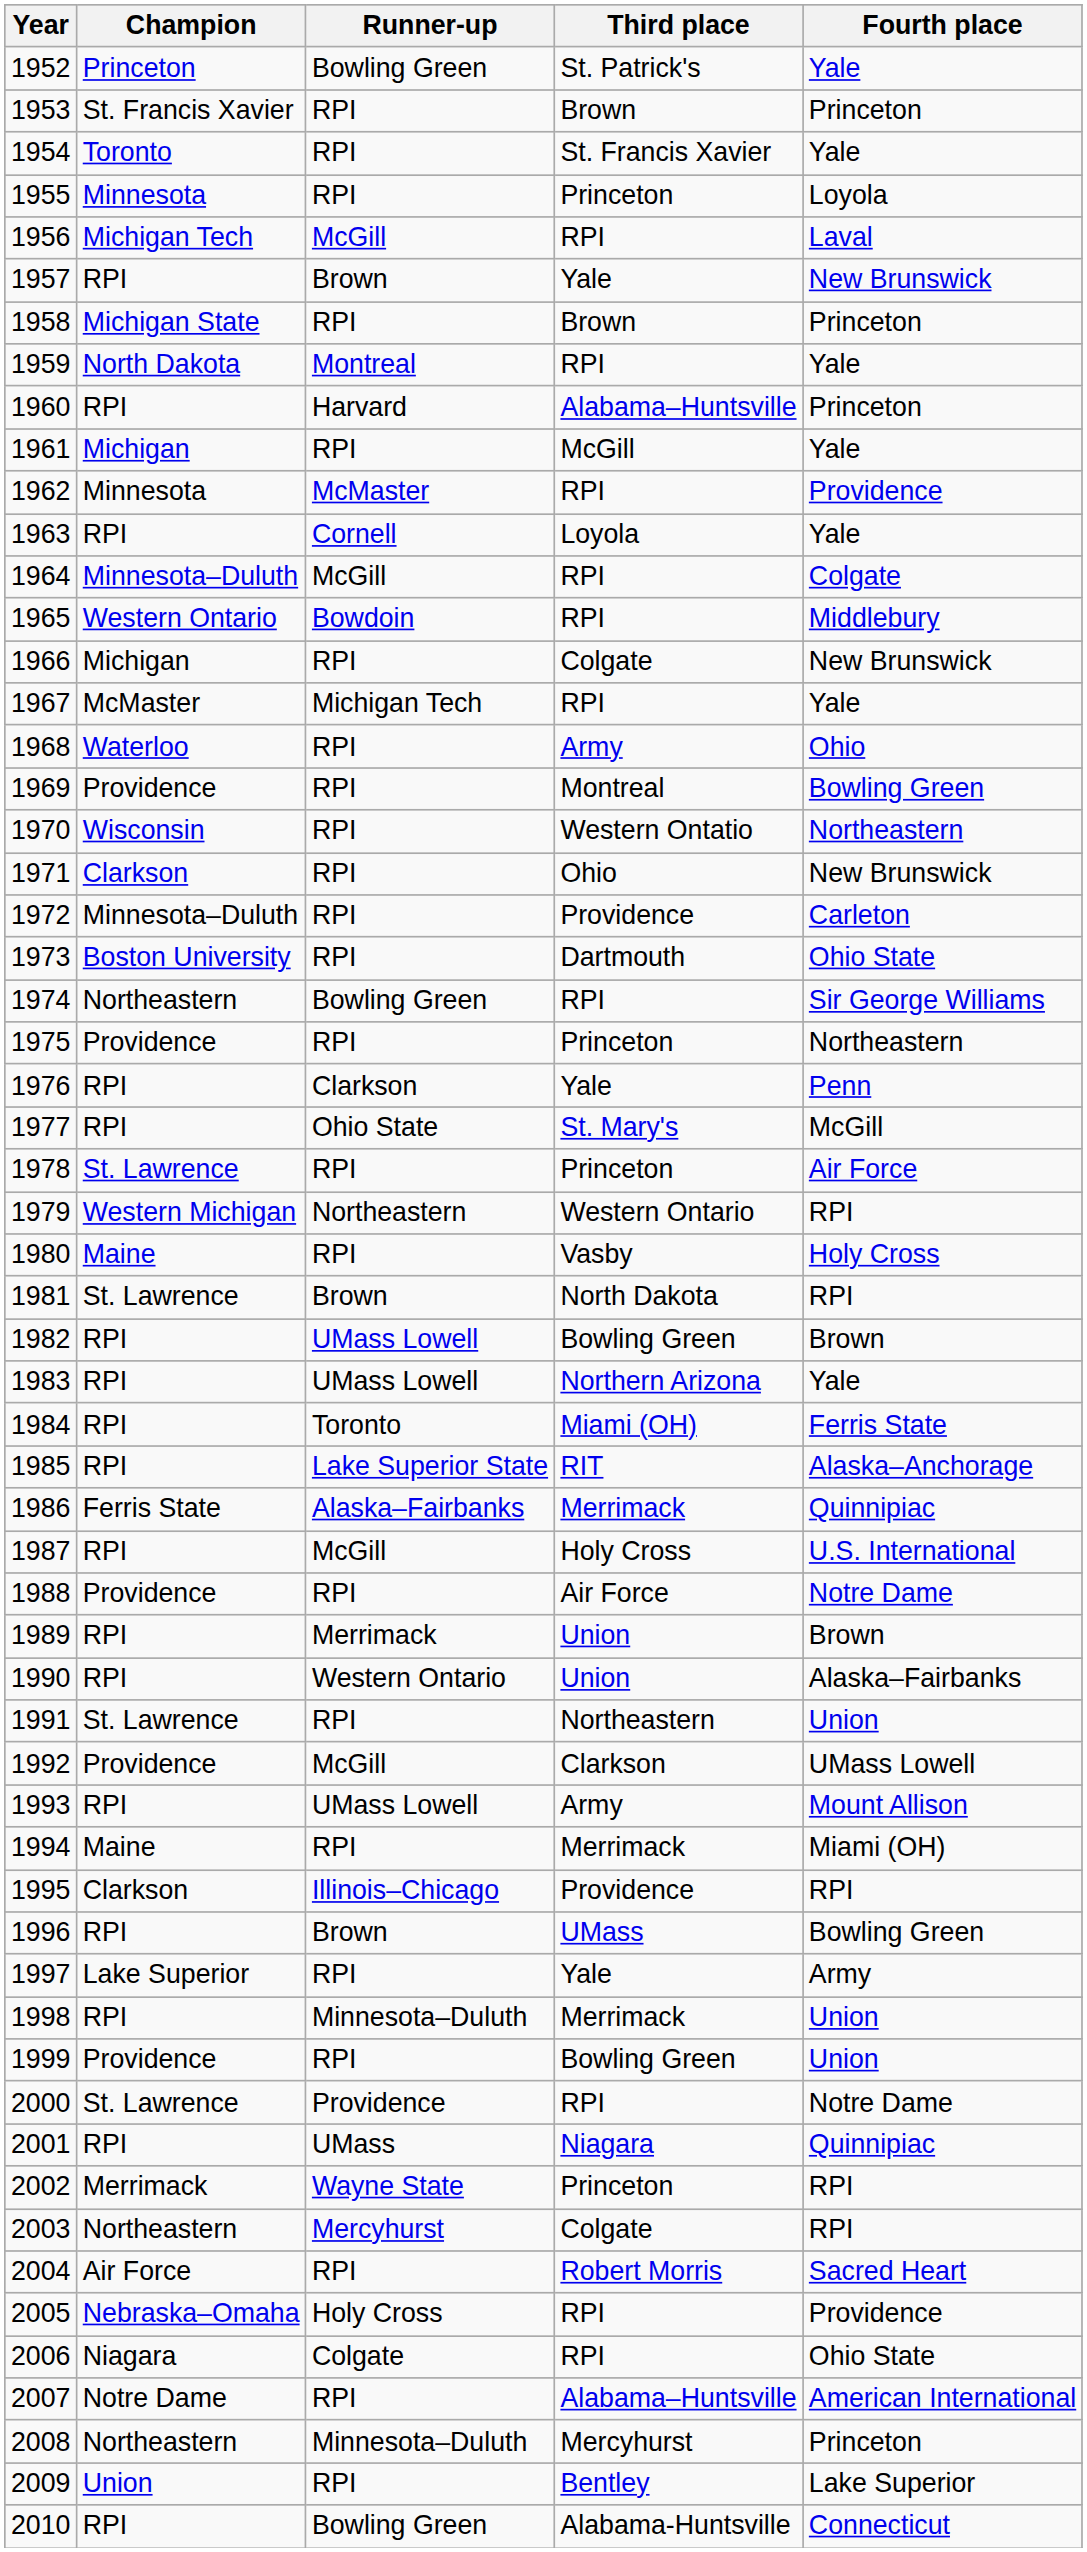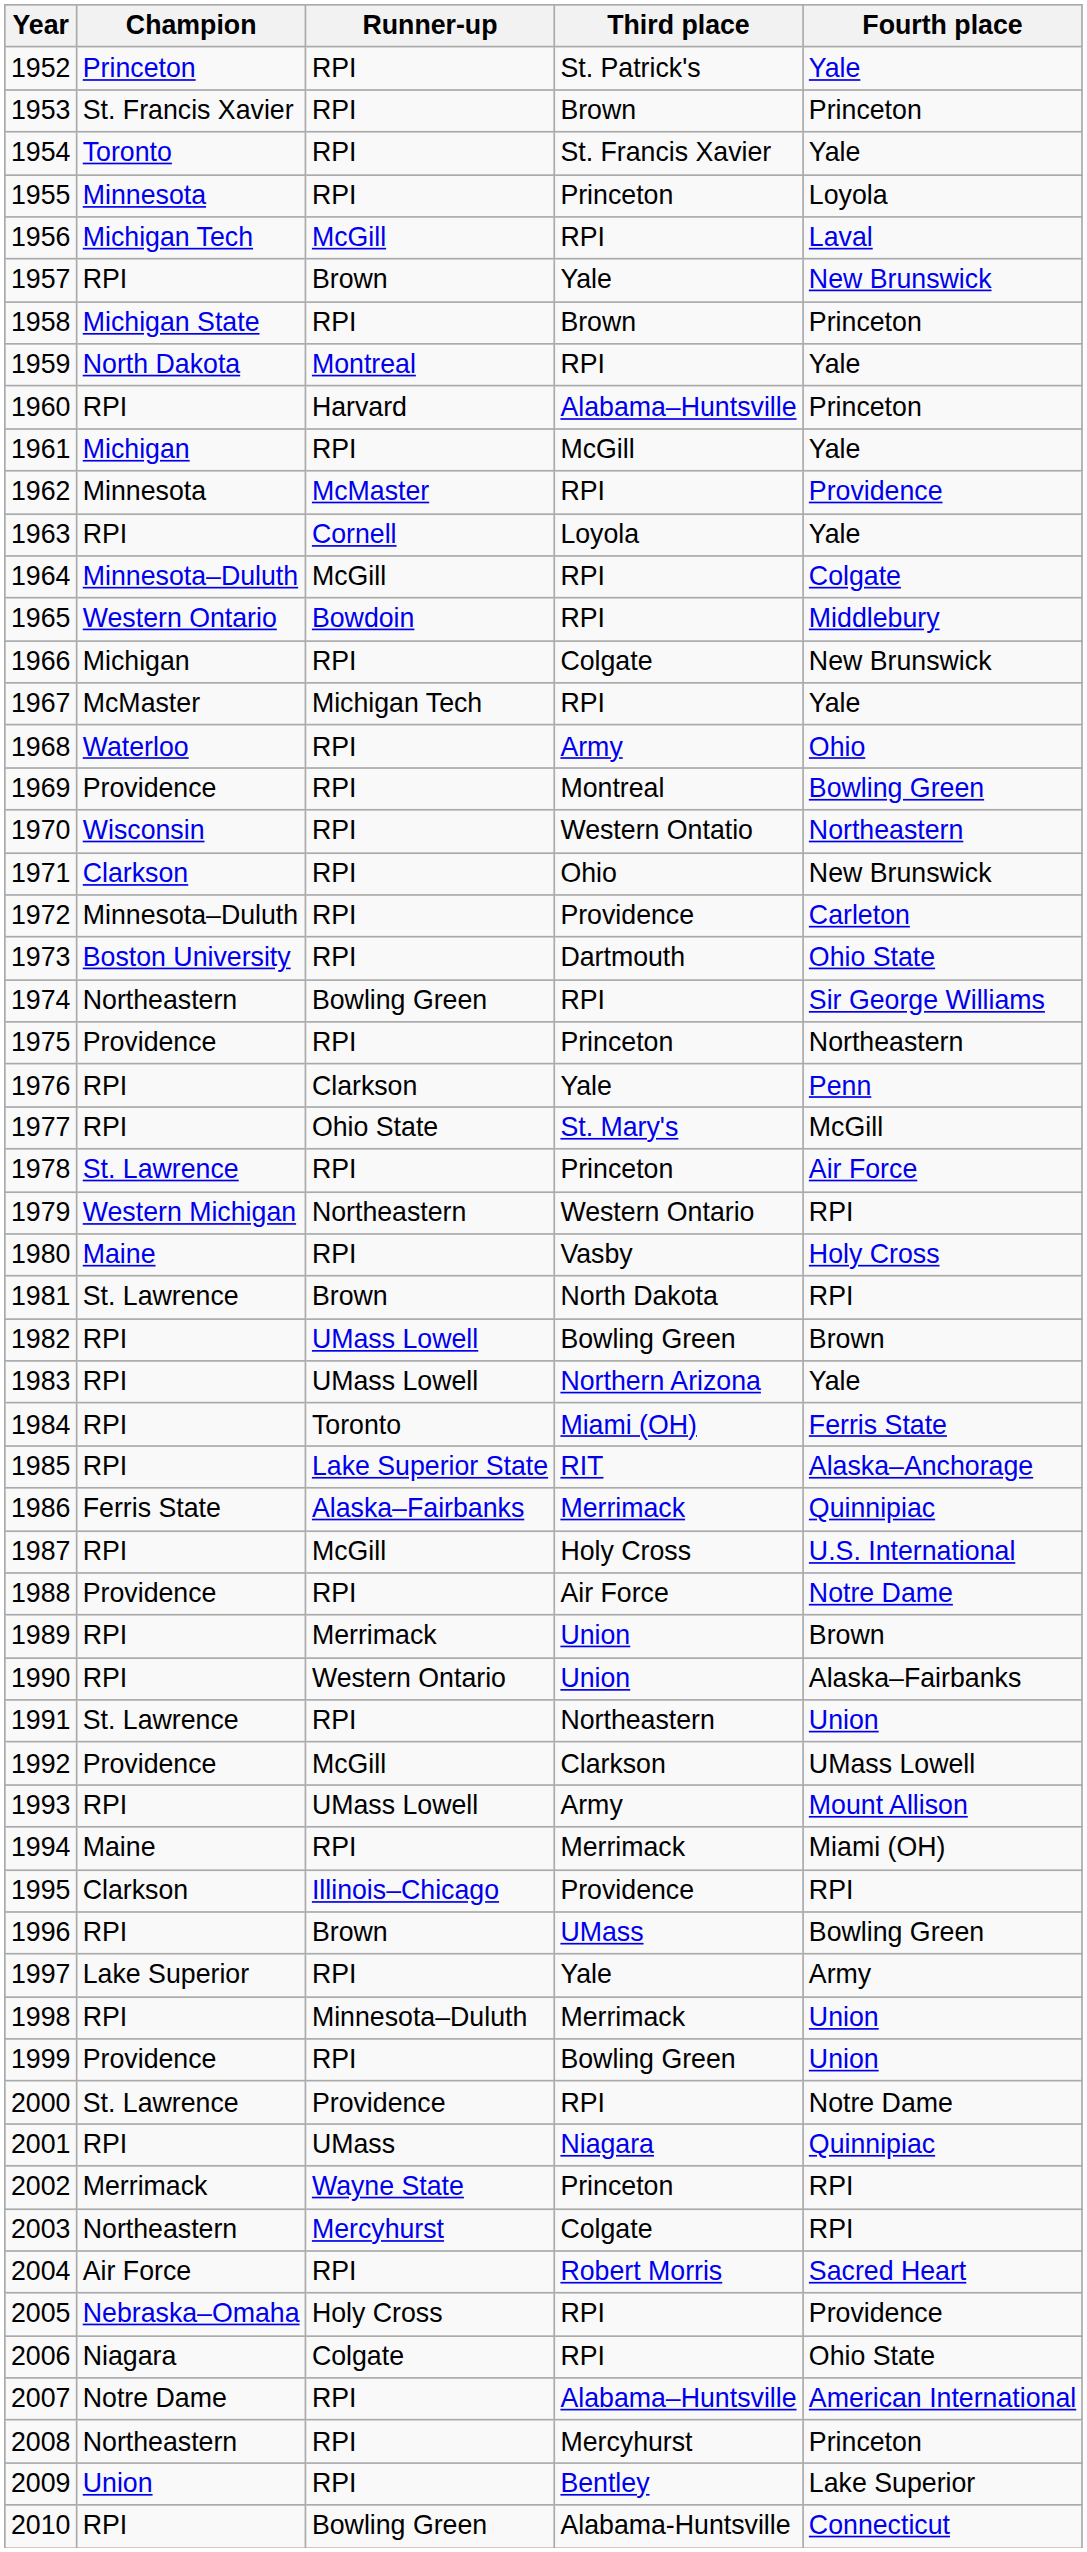1952 | Runner-up: Bowling Green -> RPI
2008 | Runner-up: Minnesota–Duluth -> RPI
